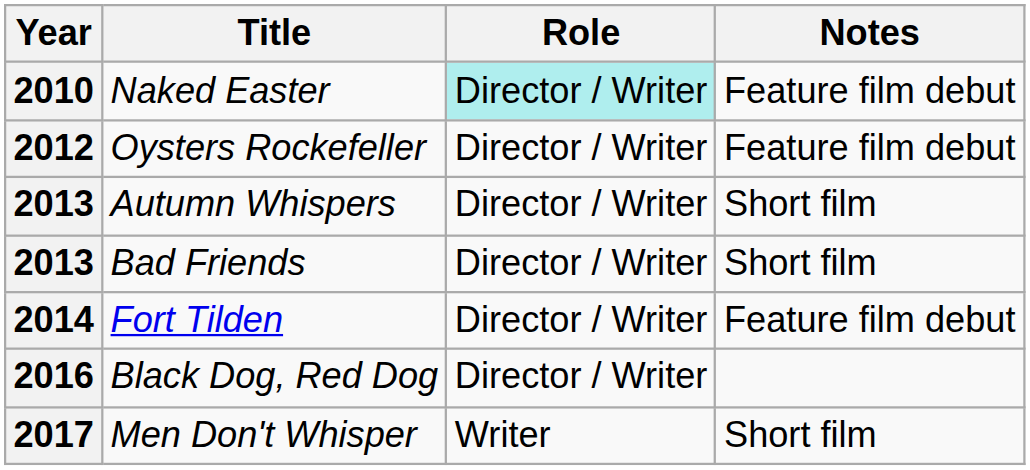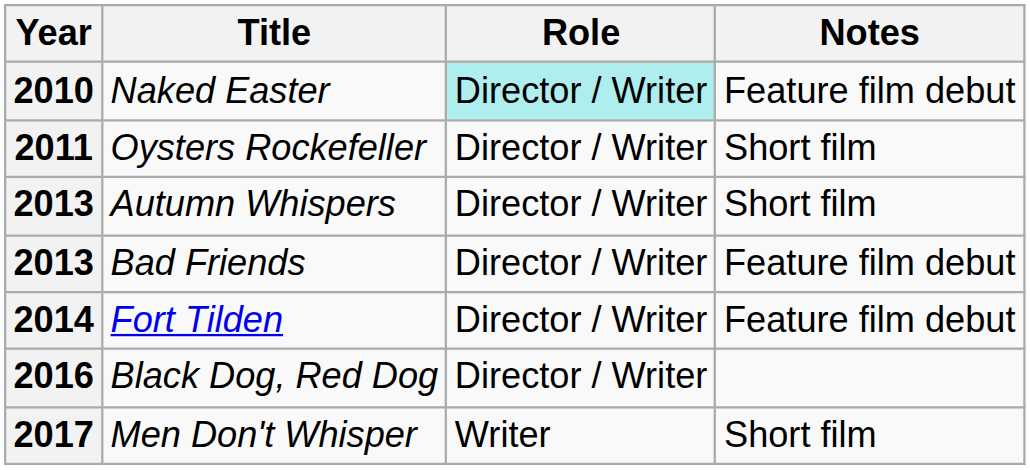Oysters Rockefeller | Year: 2012 -> 2011
Oysters Rockefeller | Notes: Feature film debut -> Short film
Bad Friends | Notes: Short film -> Feature film debut
